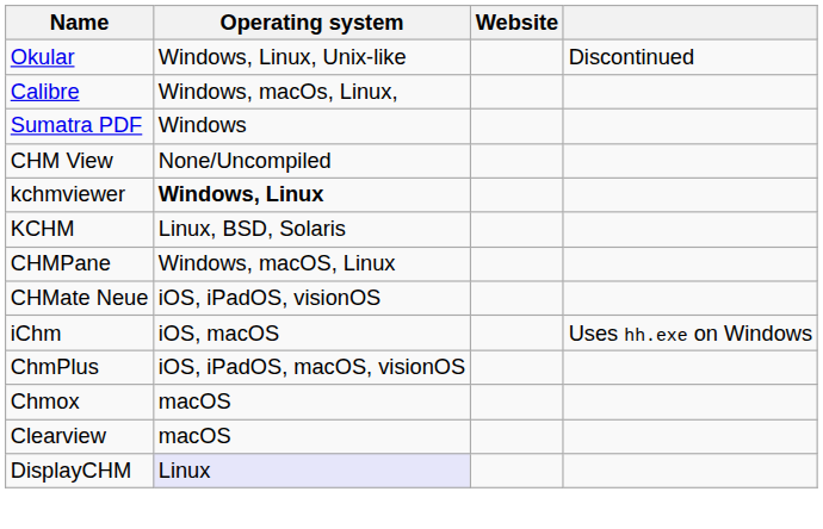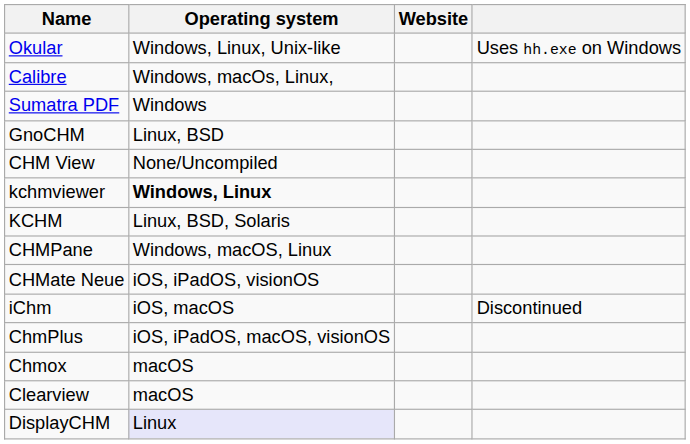Okular | column 4: Discontinued -> Uses hh.exe on Windows
+ row: GnoCHM | Linux, BSD
iChm | column 4: Uses hh.exe on Windows -> Discontinued
